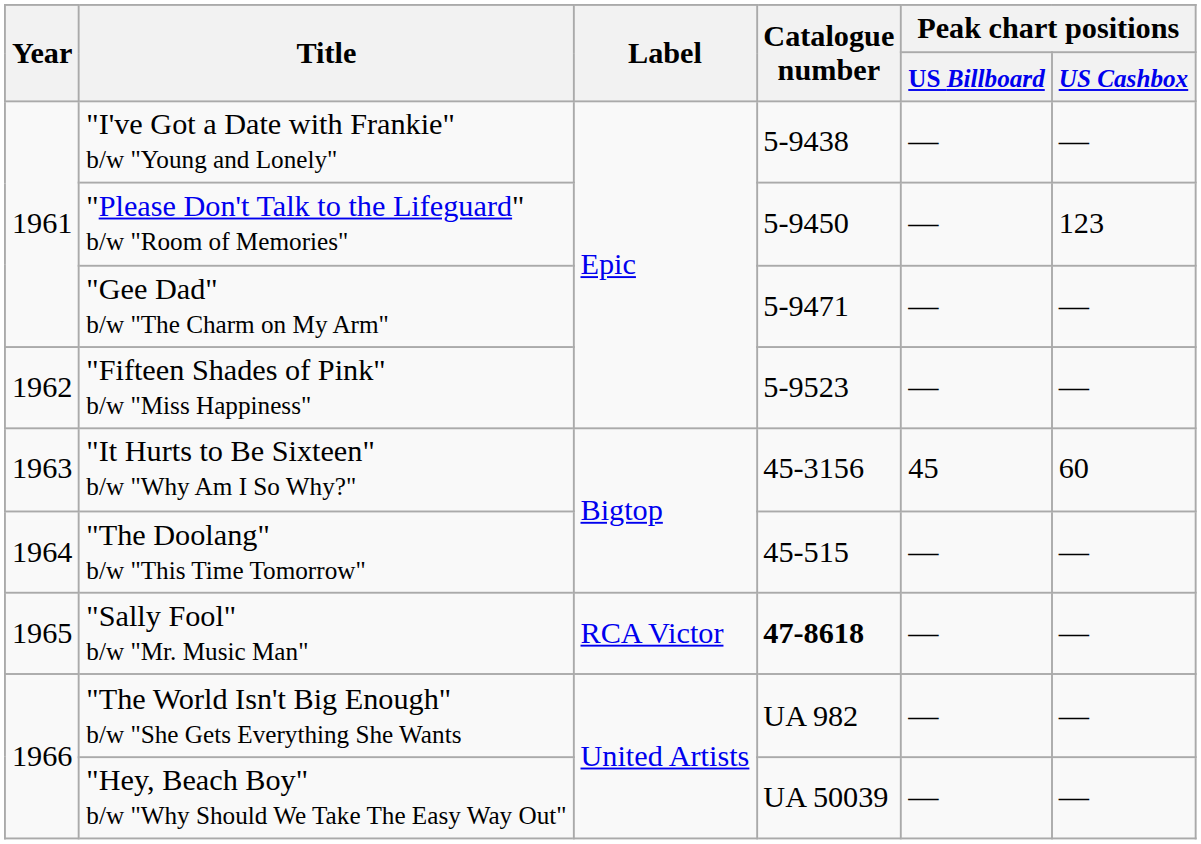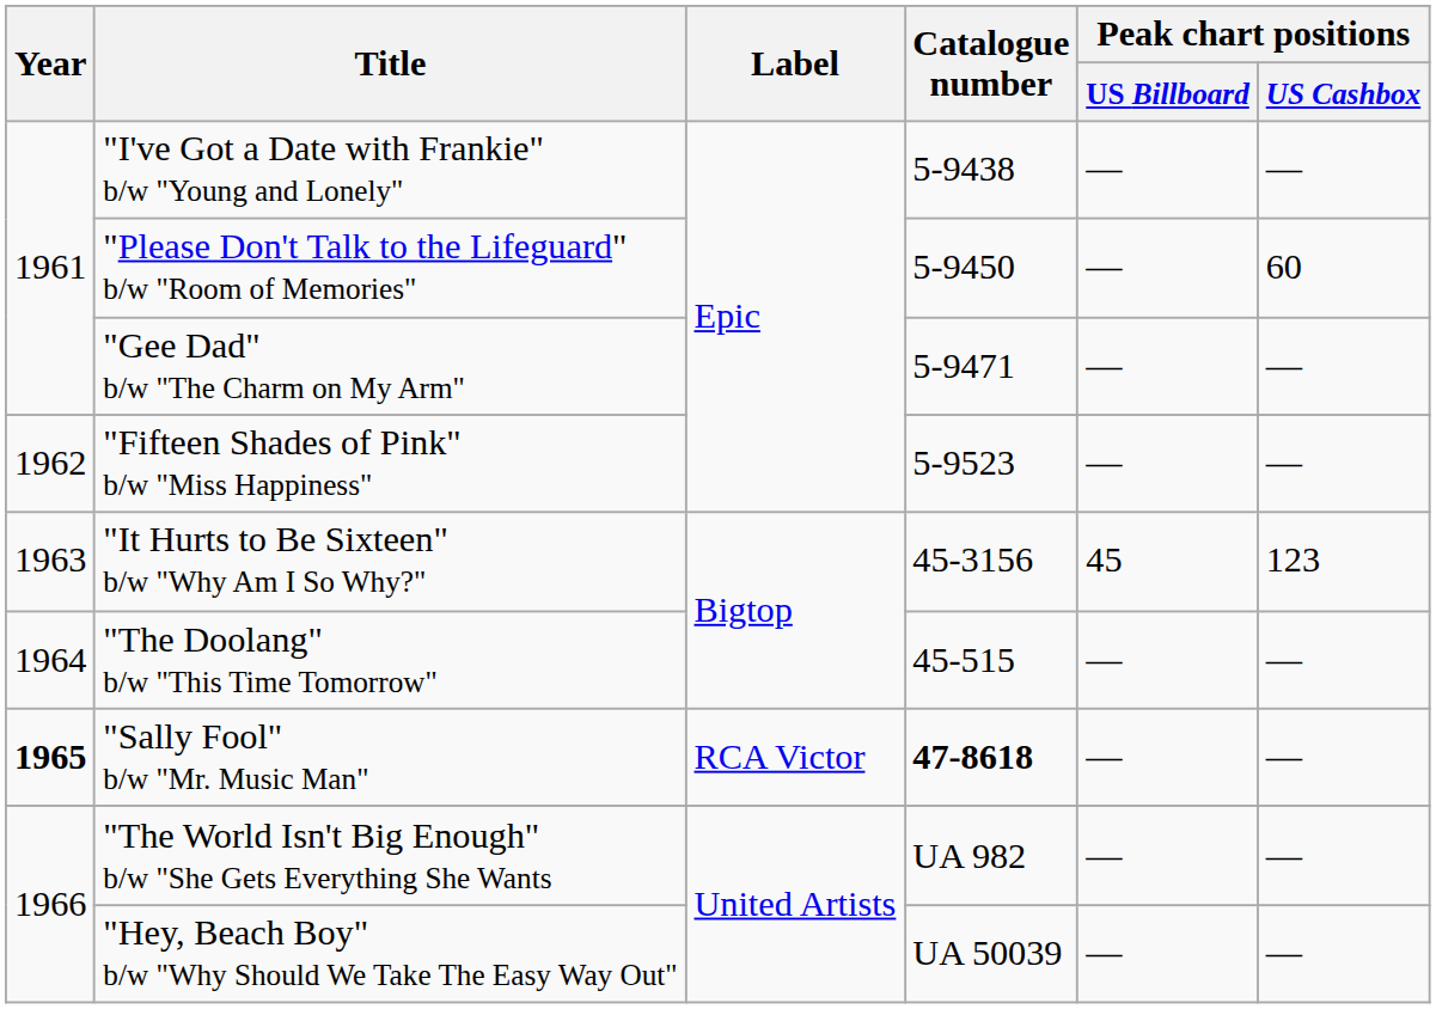"Please Don't Talk to the Lifeguard" b/w "Room of Memories" | Peak chart positions / US Cashbox: 123 -> 60
"It Hurts to Be Sixteen" b/w "Why Am I So Why?" | Peak chart positions / US Cashbox: 60 -> 123
"Sally Fool" b/w "Mr. Music Man" | Year: normal -> bold
